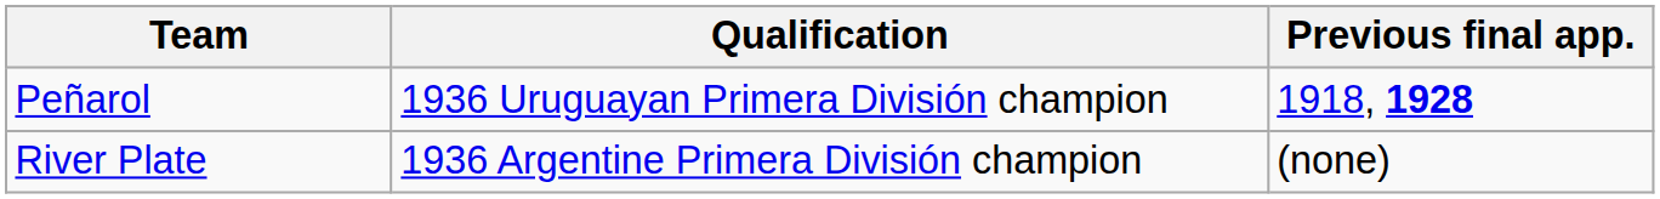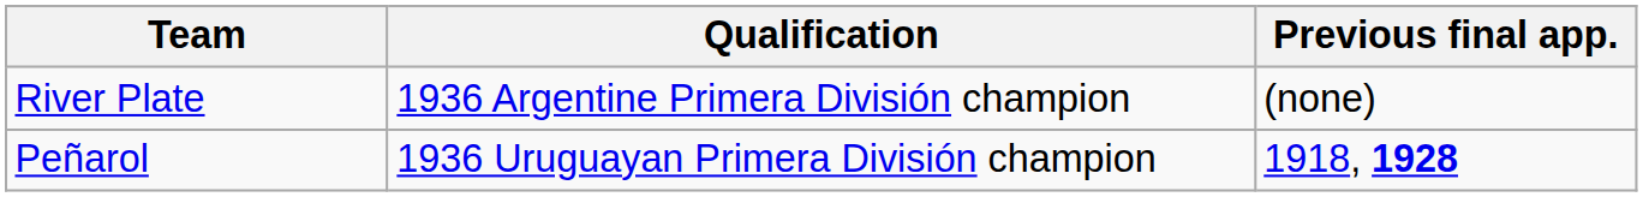rows swapped: Peñarol <-> River Plate
